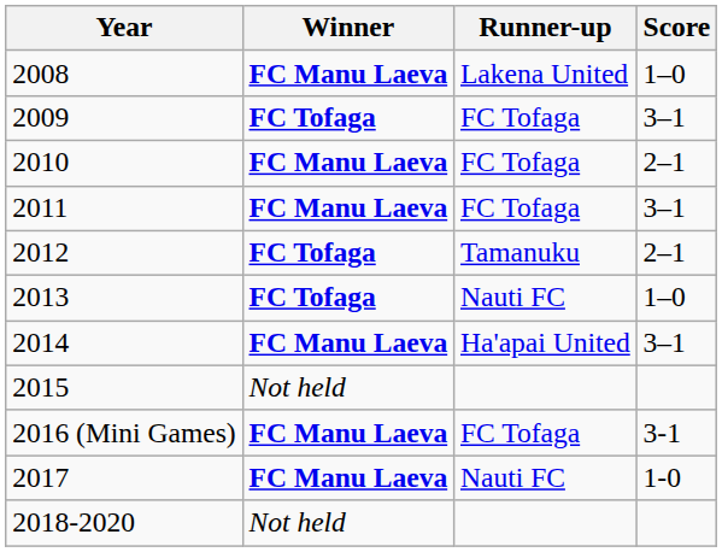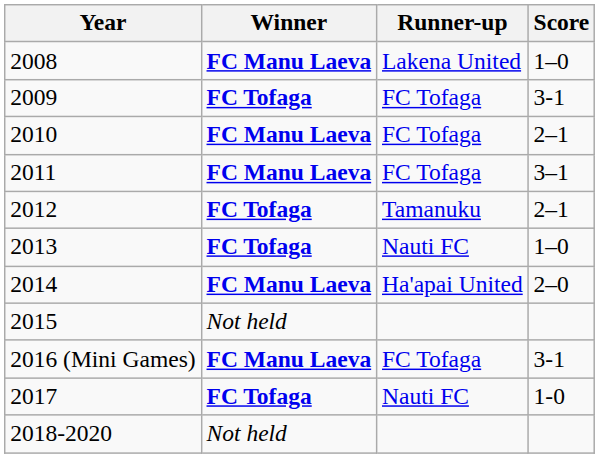2009 | Score: 3–1 -> 3-1
2014 | Score: 3–1 -> 2–0
2017 | Winner: FC Manu Laeva -> FC Tofaga
